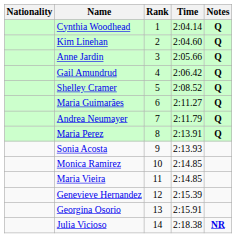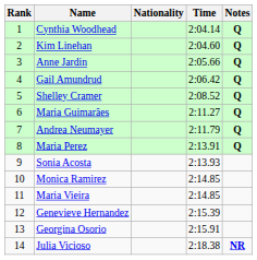columns swapped: Rank <-> Nationality
